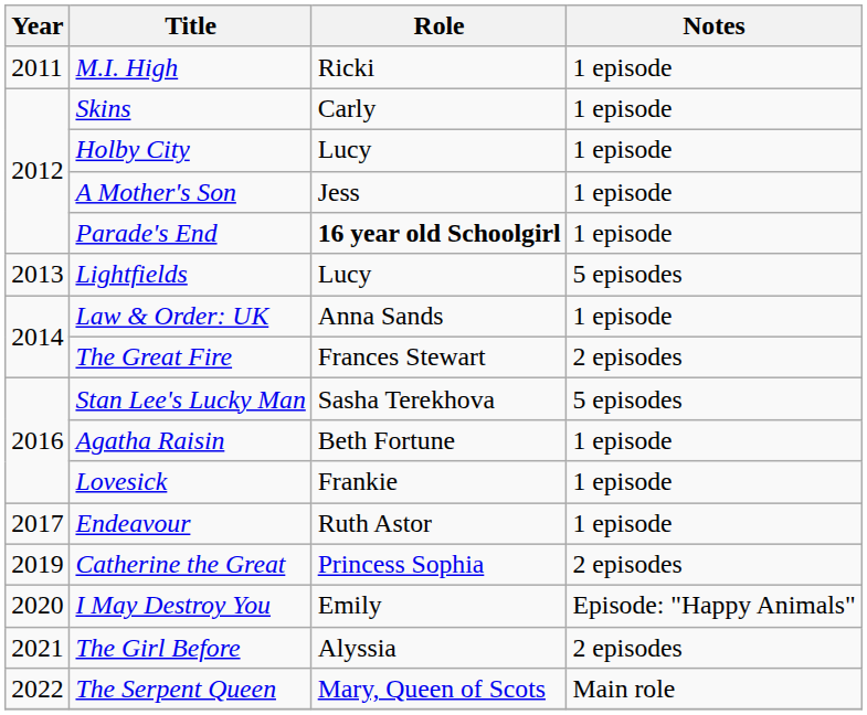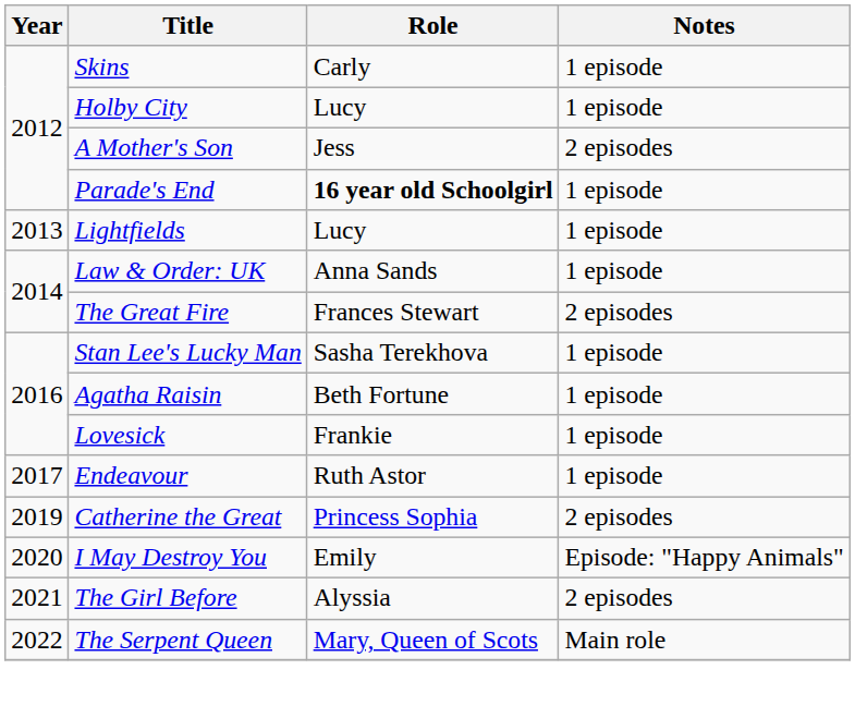- row: 2011 | M.I. High | Ricki | 1 episode
A Mother's Son | Notes: 1 episode -> 2 episodes
Lightfields | Notes: 5 episodes -> 1 episode
Stan Lee's Lucky Man | Notes: 5 episodes -> 1 episode
